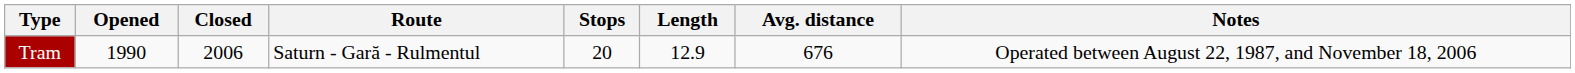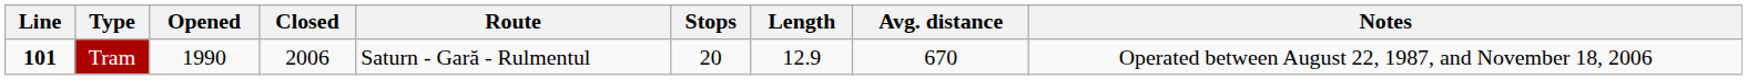+ column: Line | 101
Tram | Avg. distance: 676 -> 670
